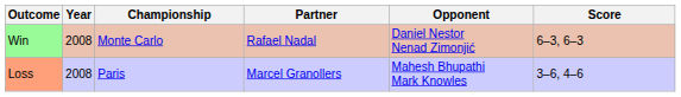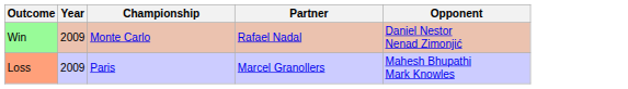- column: Score | 6–3, 6–3 | 3–6, 4–6
Win | Year: 2008 -> 2009
Loss | Year: 2008 -> 2009
